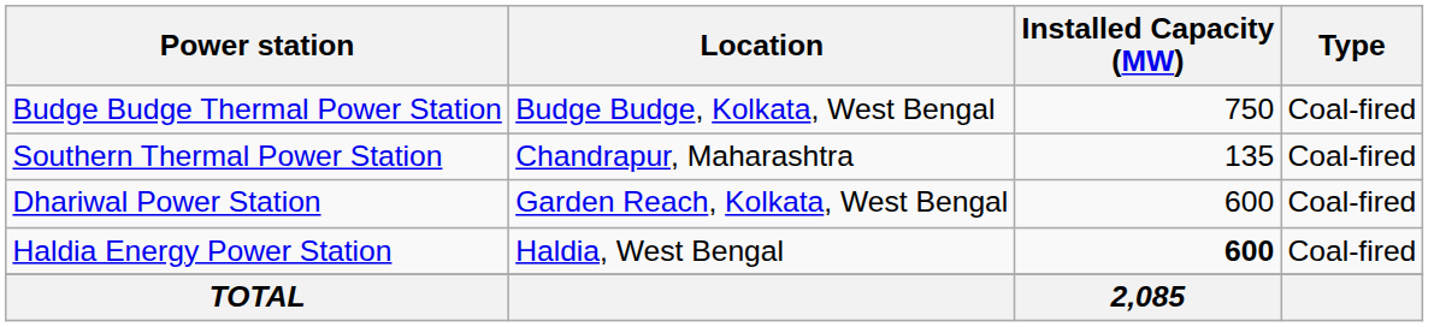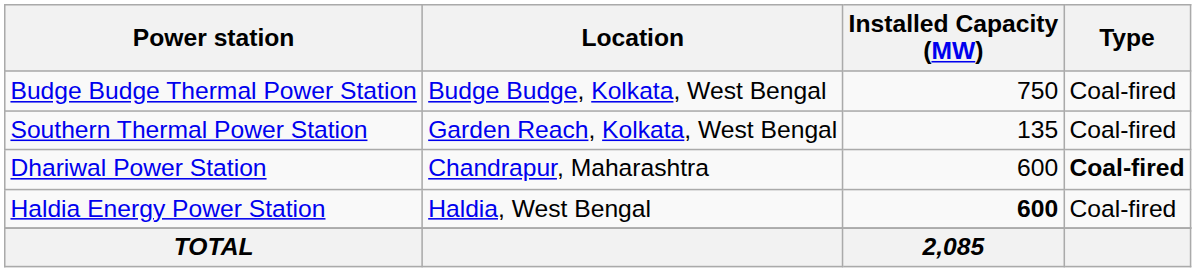Southern Thermal Power Station | Location: Chandrapur, Maharashtra -> Garden Reach, Kolkata, West Bengal
Dhariwal Power Station | Location: Garden Reach, Kolkata, West Bengal -> Chandrapur, Maharashtra
Dhariwal Power Station | Type: normal -> bold
